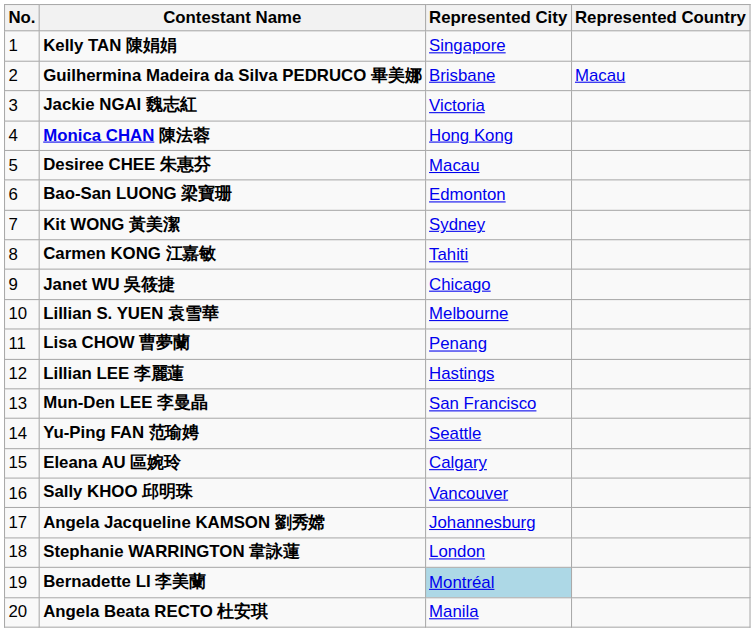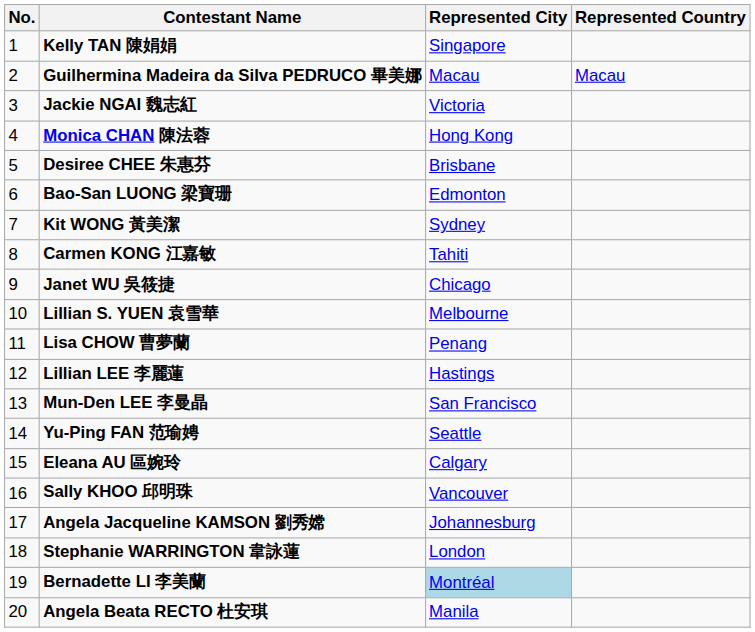Guilhermina Madeira da Silva PEDRUCO 畢美娜 | Represented City: Brisbane -> Macau
Desiree CHEE 朱惠芬 | Represented City: Macau -> Brisbane
